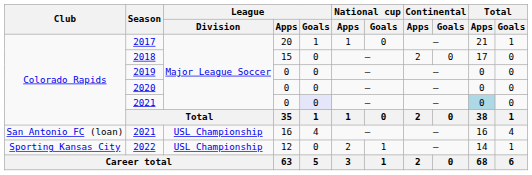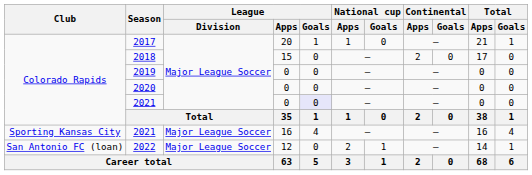2021 / 0 | Total / Apps: lightblue background -> no background
2021 / 16 | Club: San Antonio FC (loan) -> Sporting Kansas City
2021 / 16 | League / Division: USL Championship -> Major League Soccer
2022 | Club: Sporting Kansas City -> San Antonio FC (loan)
2022 | League / Division: USL Championship -> Major League Soccer
